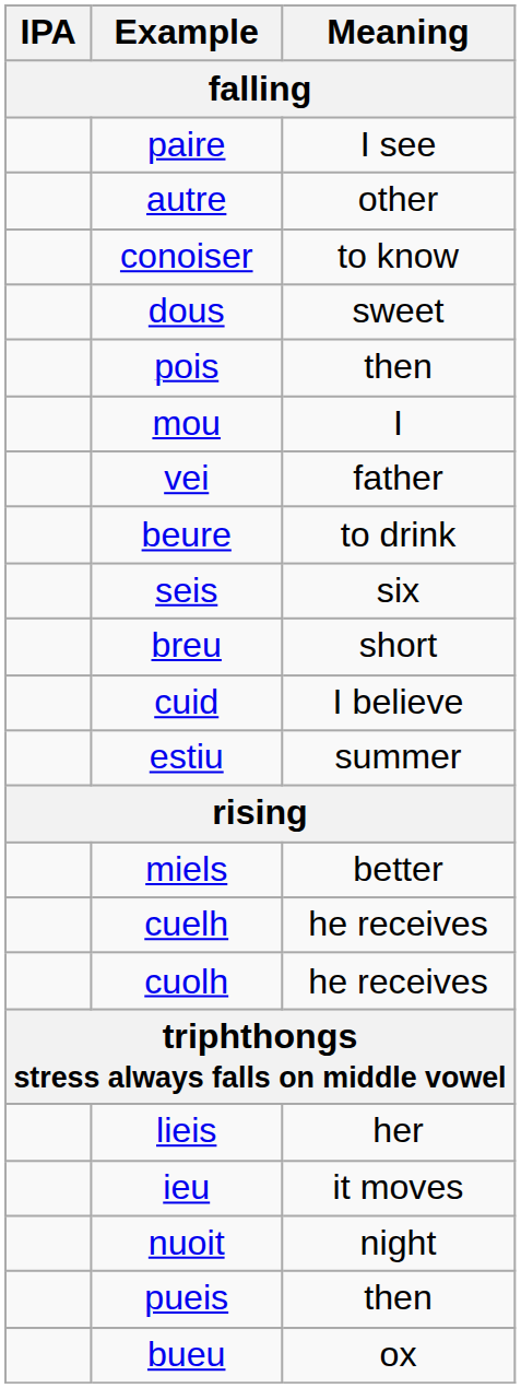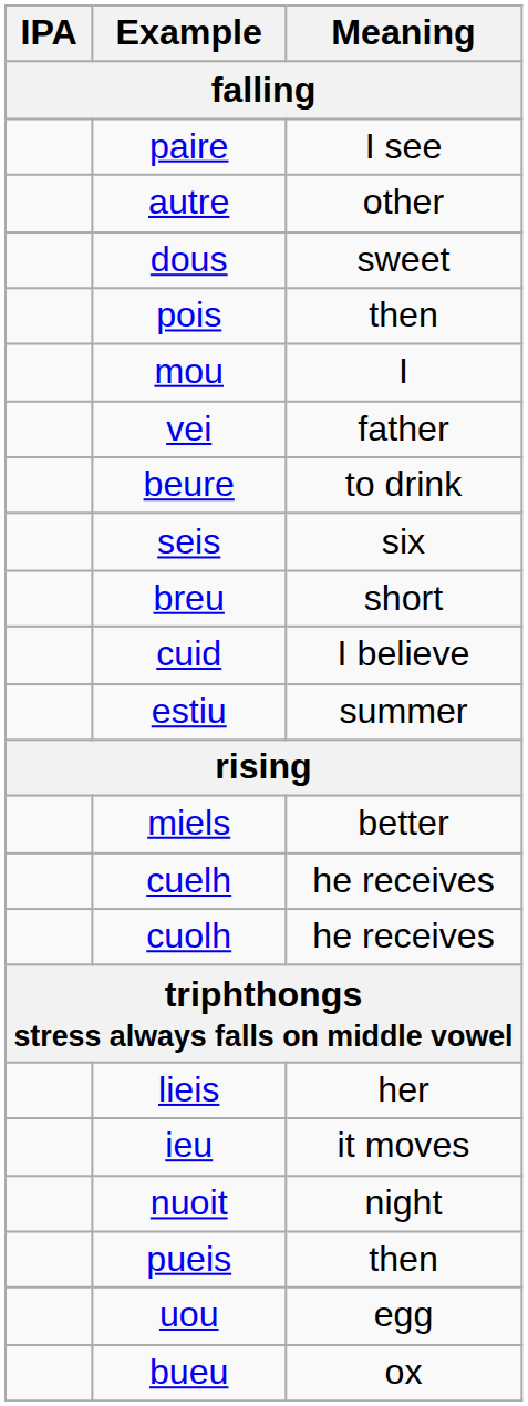- row: conoiser | to know
+ row: uou | egg
